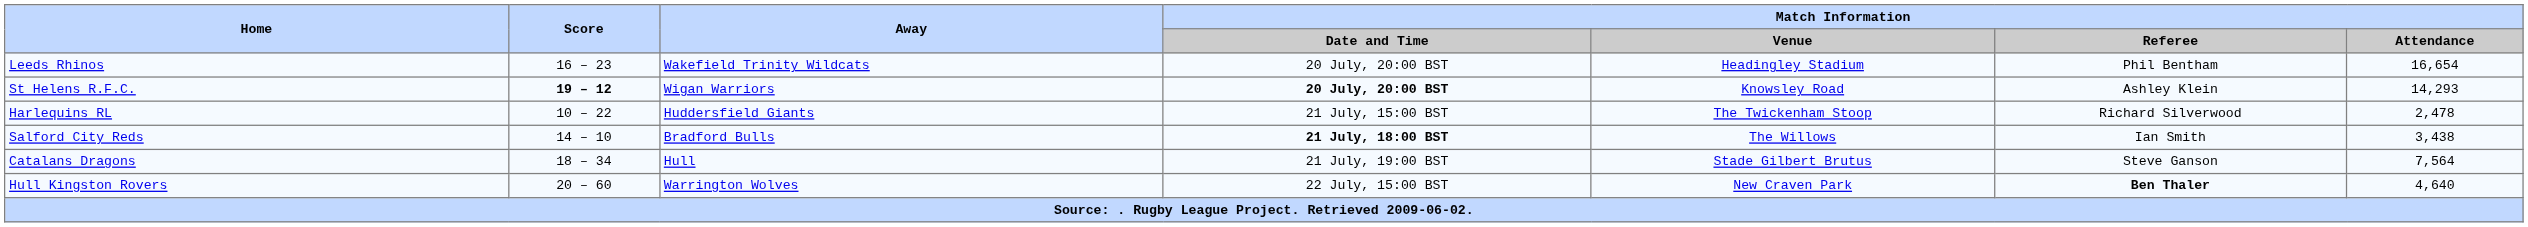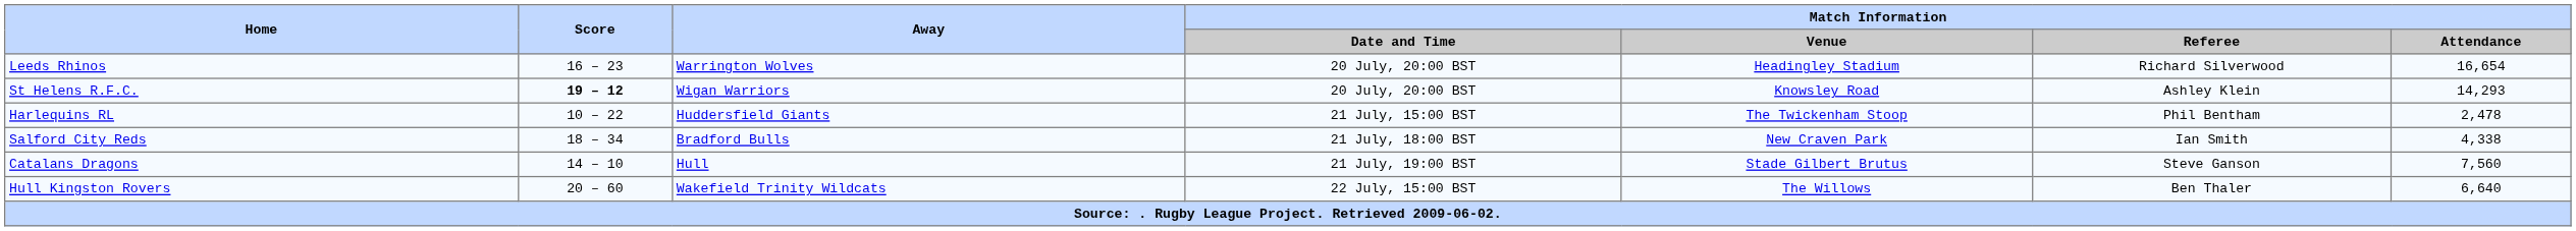Leeds Rhinos | Away: Wakefield Trinity Wildcats -> Warrington Wolves
Leeds Rhinos | Match Information / Referee: Phil Bentham -> Richard Silverwood
St Helens R.F.C. | Match Information / Date and Time: bold -> normal
Harlequins RL | Match Information / Referee: Richard Silverwood -> Phil Bentham
Salford City Reds | Score: 14 – 10 -> 18 – 34
Salford City Reds | Match Information / Date and Time: bold -> normal
Salford City Reds | Match Information / Venue: The Willows -> New Craven Park
Salford City Reds | Match Information / Attendance: 3,438 -> 4,338
Catalans Dragons | Score: 18 – 34 -> 14 – 10
Catalans Dragons | Match Information / Attendance: 7,564 -> 7,560
Hull Kingston Rovers | Away: Warrington Wolves -> Wakefield Trinity Wildcats
Hull Kingston Rovers | Match Information / Venue: New Craven Park -> The Willows
Hull Kingston Rovers | Match Information / Referee: bold -> normal
Hull Kingston Rovers | Match Information / Attendance: 4,640 -> 6,640
